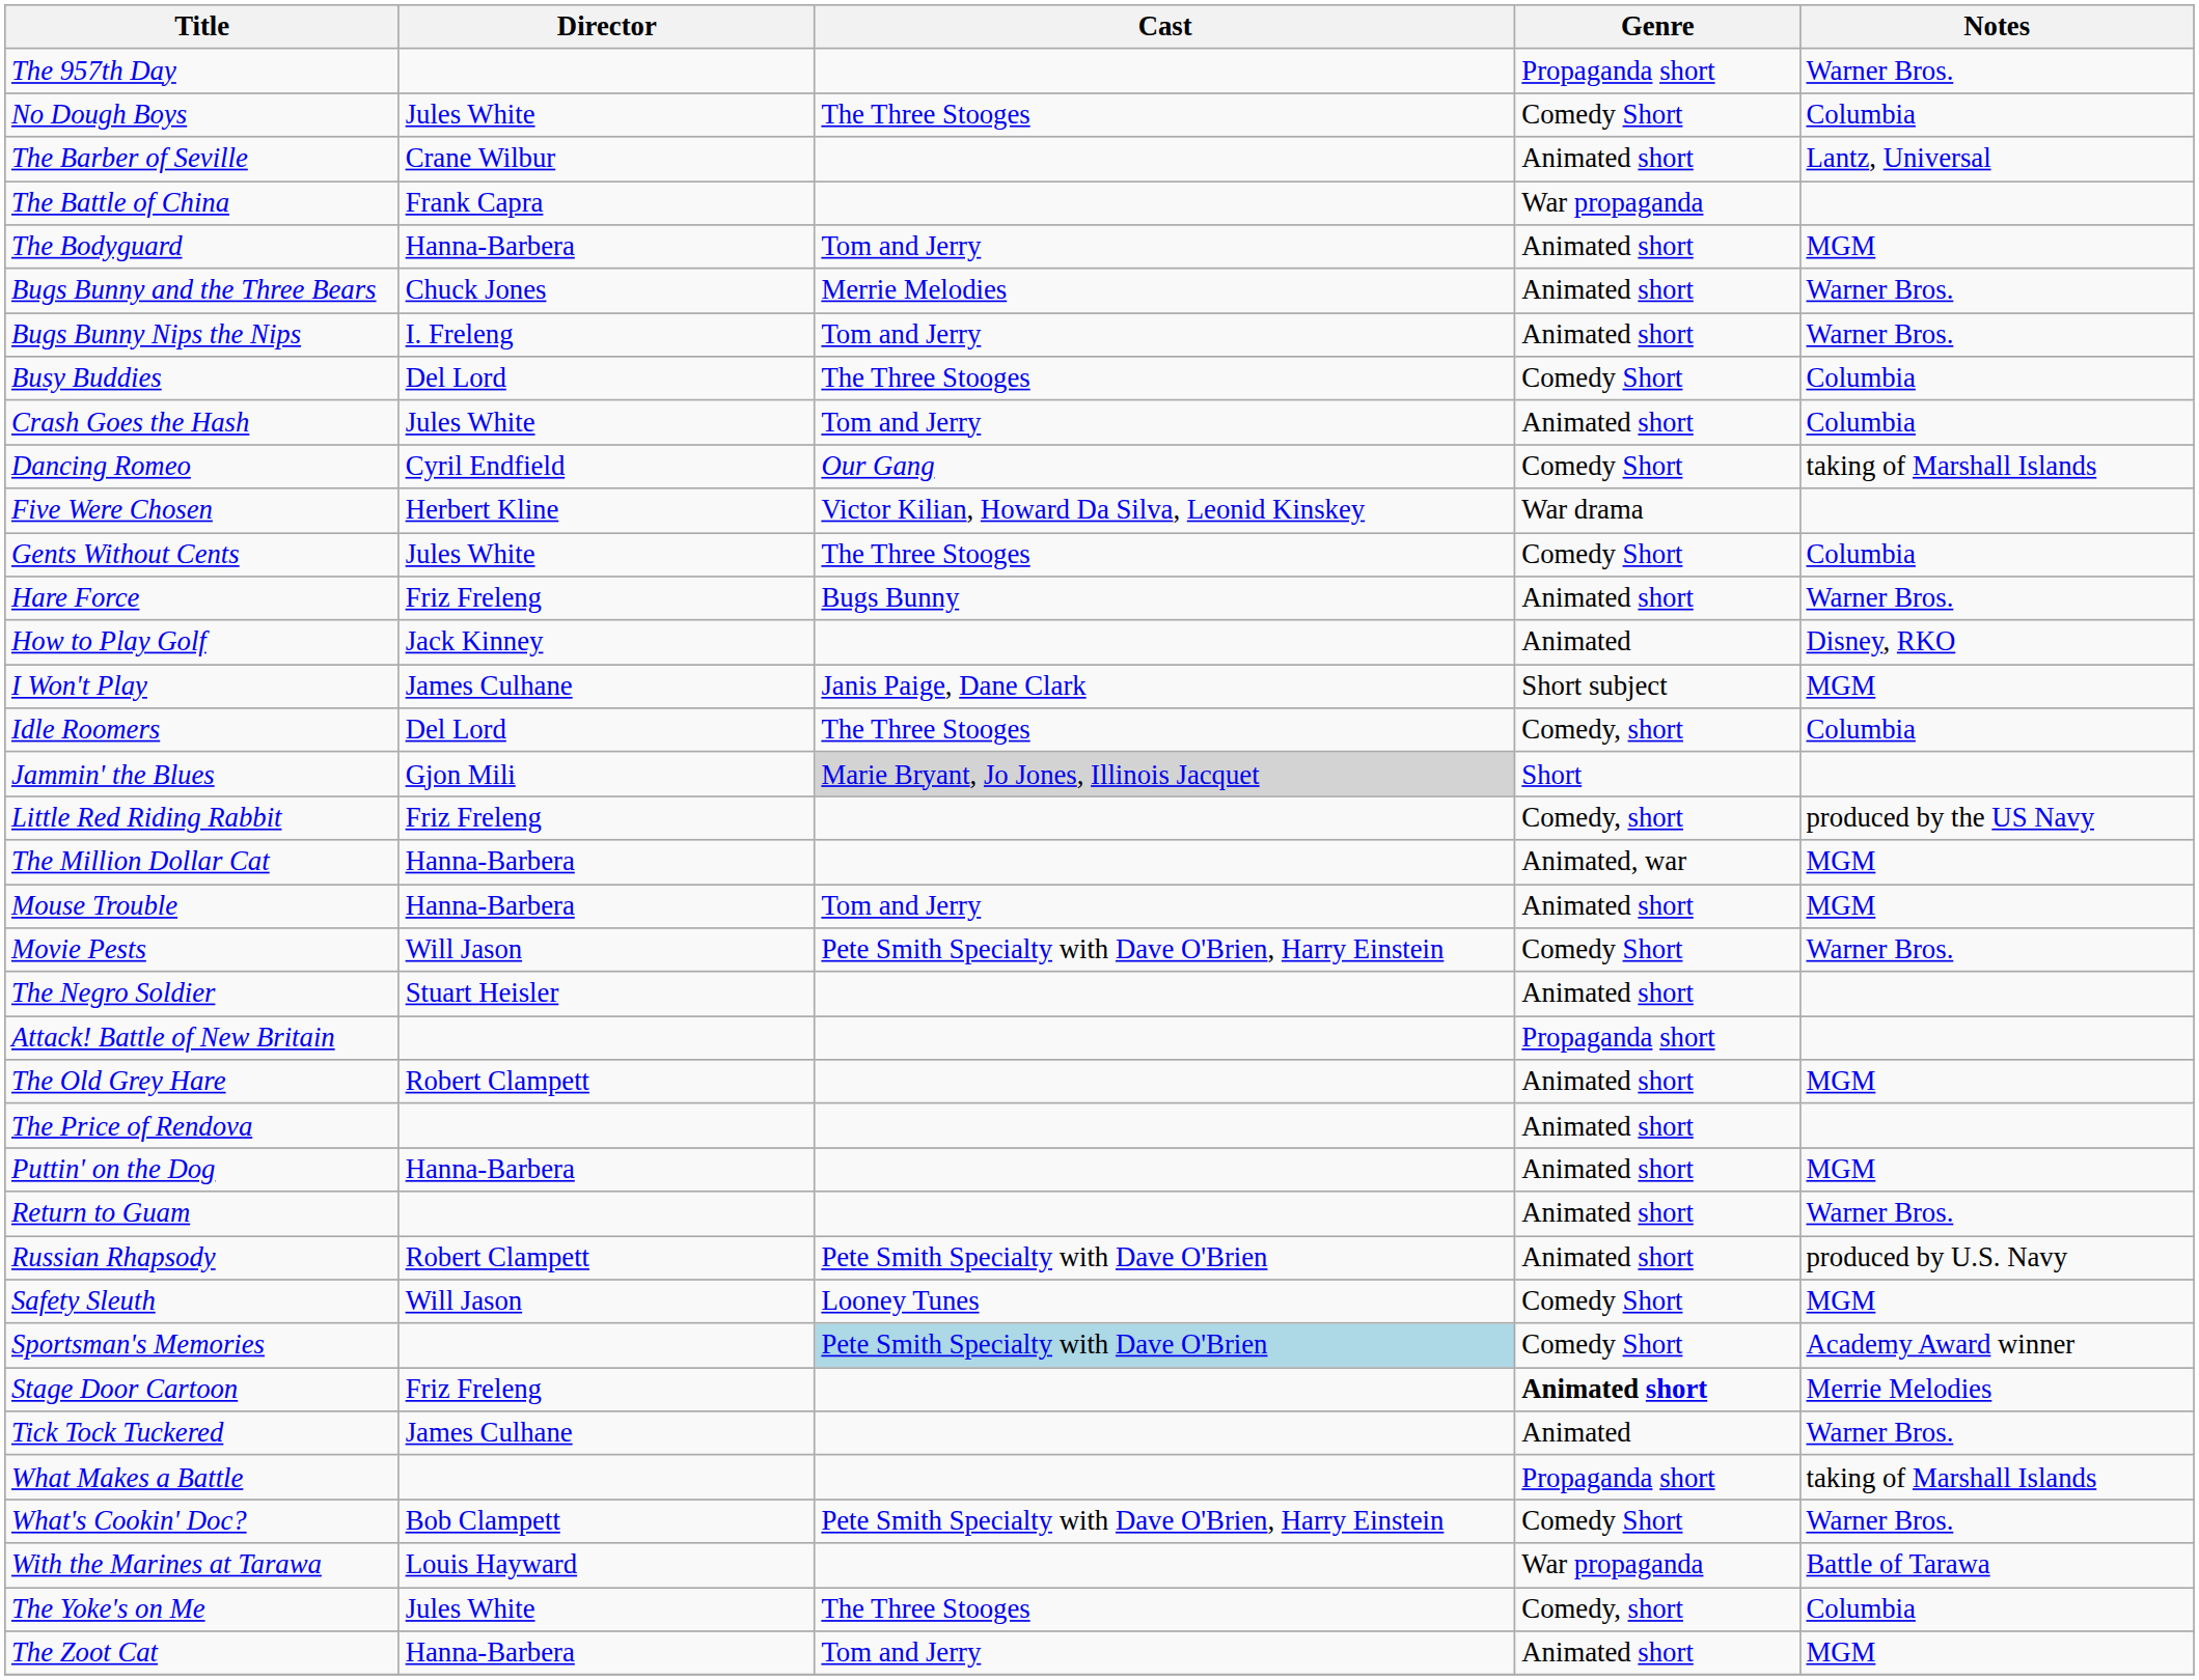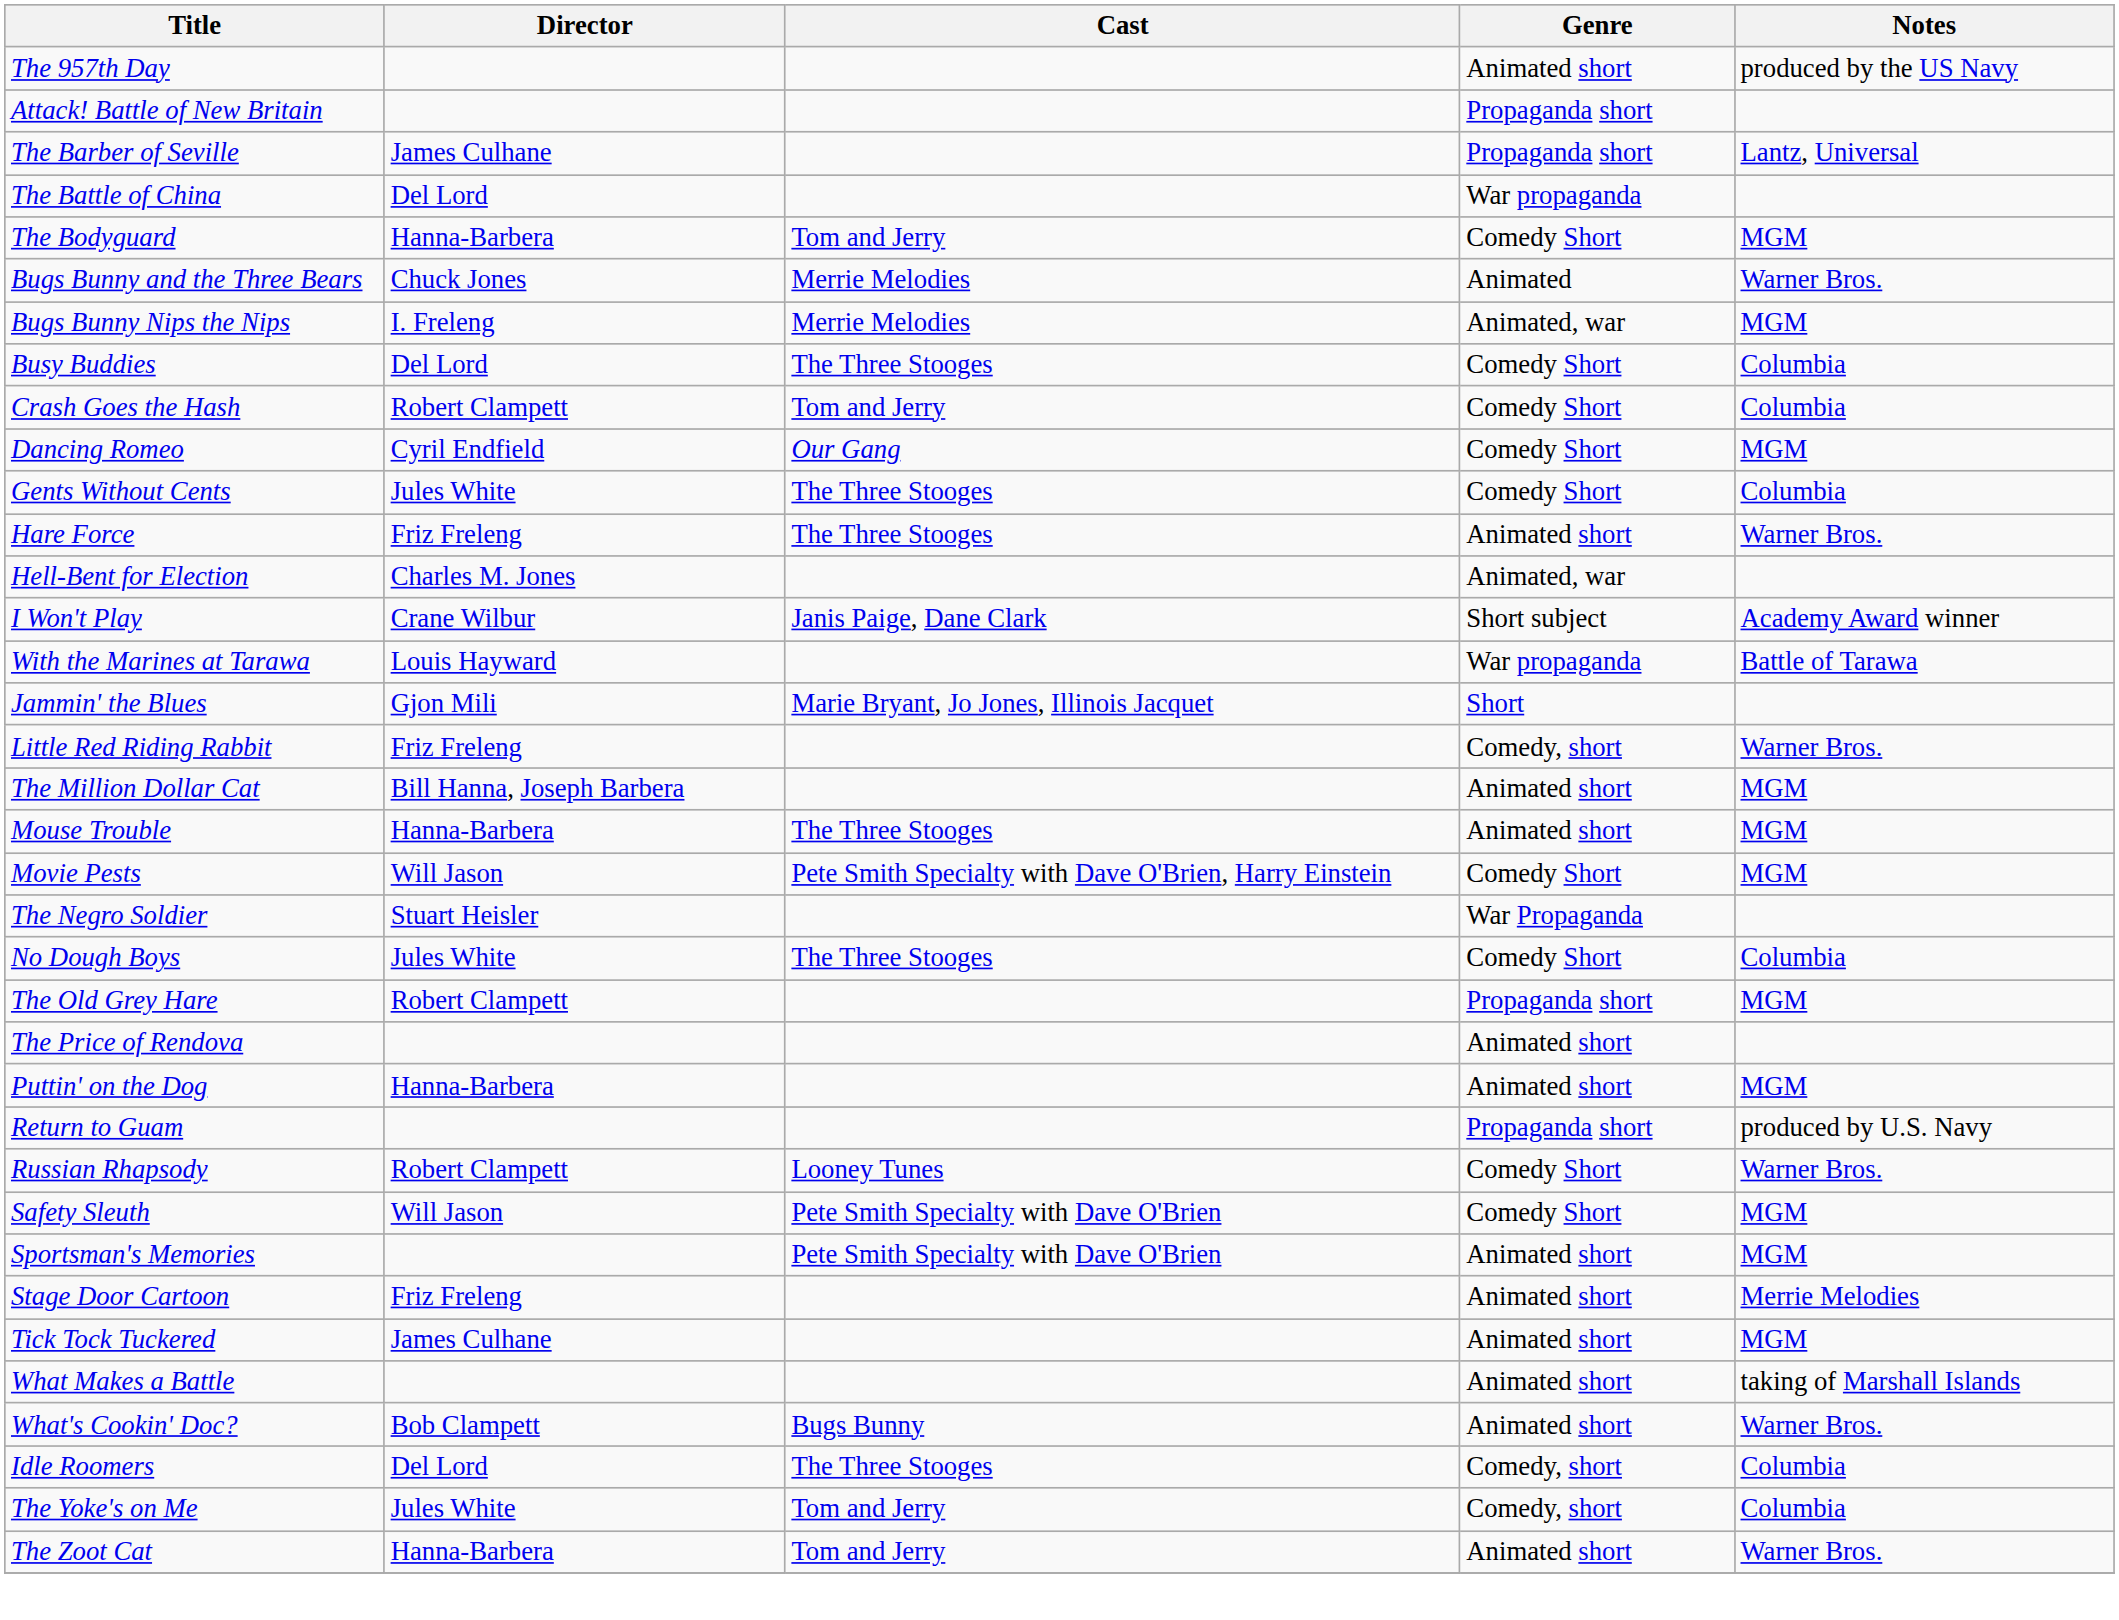The 957th Day | Genre: Propaganda short -> Animated short
The 957th Day | Notes: Warner Bros. -> produced by the US Navy
rows swapped: Attack! Battle of New Britain <-> No Dough Boys
The Barber of Seville | Director: Crane Wilbur -> James Culhane
The Barber of Seville | Genre: Animated short -> Propaganda short
The Battle of China | Director: Frank Capra -> Del Lord
The Bodyguard | Genre: Animated short -> Comedy Short
Bugs Bunny and the Three Bears | Genre: Animated short -> Animated
Bugs Bunny Nips the Nips | Cast: Tom and Jerry -> Merrie Melodies
Bugs Bunny Nips the Nips | Genre: Animated short -> Animated, war
Bugs Bunny Nips the Nips | Notes: Warner Bros. -> MGM
Crash Goes the Hash | Director: Jules White -> Robert Clampett
Crash Goes the Hash | Genre: Animated short -> Comedy Short
Dancing Romeo | Notes: taking of Marshall Islands -> MGM
- row: Five Were Chosen | Herbert Kline | Victor Kilian, Howard Da Silva, Leonid Kinskey | War drama
Hare Force | Cast: Bugs Bunny -> The Three Stooges
+ row: Hell-Bent for Election | Charles M. Jones | Animated, war
- row: How to Play Golf | Jack Kinney | Animated | Disney, RKO
I Won't Play | Director: James Culhane -> Crane Wilbur
I Won't Play | Notes: MGM -> Academy Award winner
rows swapped: Idle Roomers <-> With the Marines at Tarawa
Jammin' the Blues | Cast: lightgrey background -> no background
Little Red Riding Rabbit | Notes: produced by the US Navy -> Warner Bros.
The Million Dollar Cat | Director: Hanna-Barbera -> Bill Hanna, Joseph Barbera
The Million Dollar Cat | Genre: Animated, war -> Animated short
Mouse Trouble | Cast: Tom and Jerry -> The Three Stooges
Movie Pests | Notes: Warner Bros. -> MGM
The Negro Soldier | Genre: Animated short -> War Propaganda
The Old Grey Hare | Genre: Animated short -> Propaganda short
Return to Guam | Genre: Animated short -> Propaganda short
Return to Guam | Notes: Warner Bros. -> produced by U.S. Navy
Russian Rhapsody | Cast: Pete Smith Specialty with Dave O'Brien -> Looney Tunes
Russian Rhapsody | Genre: Animated short -> Comedy Short
Russian Rhapsody | Notes: produced by U.S. Navy -> Warner Bros.
Safety Sleuth | Cast: Looney Tunes -> Pete Smith Specialty with Dave O'Brien
Sportsman's Memories | Cast: lightblue background -> no background
Sportsman's Memories | Genre: Comedy Short -> Animated short
Sportsman's Memories | Notes: Academy Award winner -> MGM
Stage Door Cartoon | Genre: bold -> normal
Tick Tock Tuckered | Genre: Animated -> Animated short
Tick Tock Tuckered | Notes: Warner Bros. -> MGM
What Makes a Battle | Genre: Propaganda short -> Animated short
What's Cookin' Doc? | Cast: Pete Smith Specialty with Dave O'Brien, Harry Einstein -> Bugs Bunny
What's Cookin' Doc? | Genre: Comedy Short -> Animated short
The Yoke's on Me | Cast: The Three Stooges -> Tom and Jerry
The Zoot Cat | Notes: MGM -> Warner Bros.
